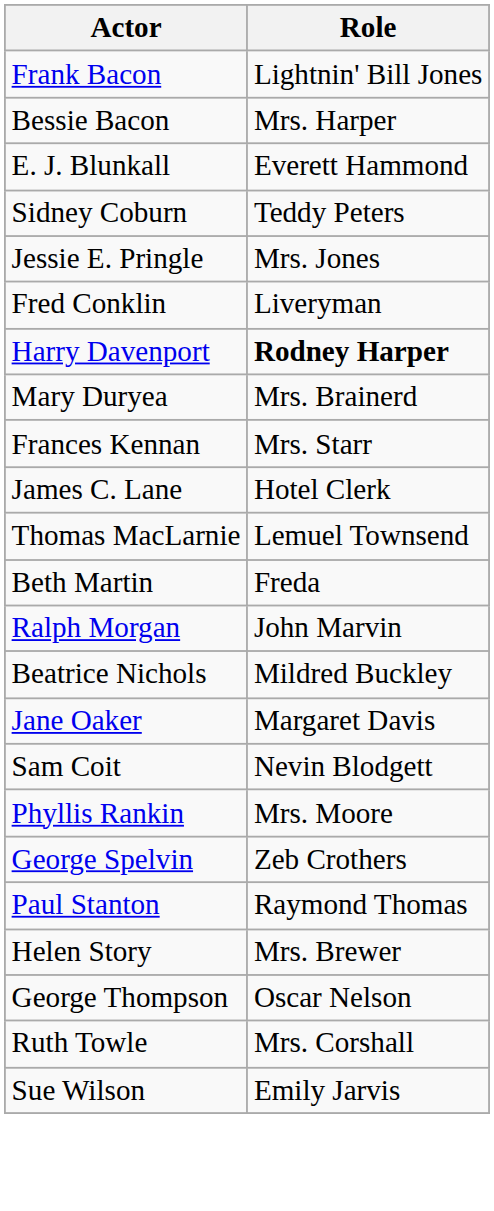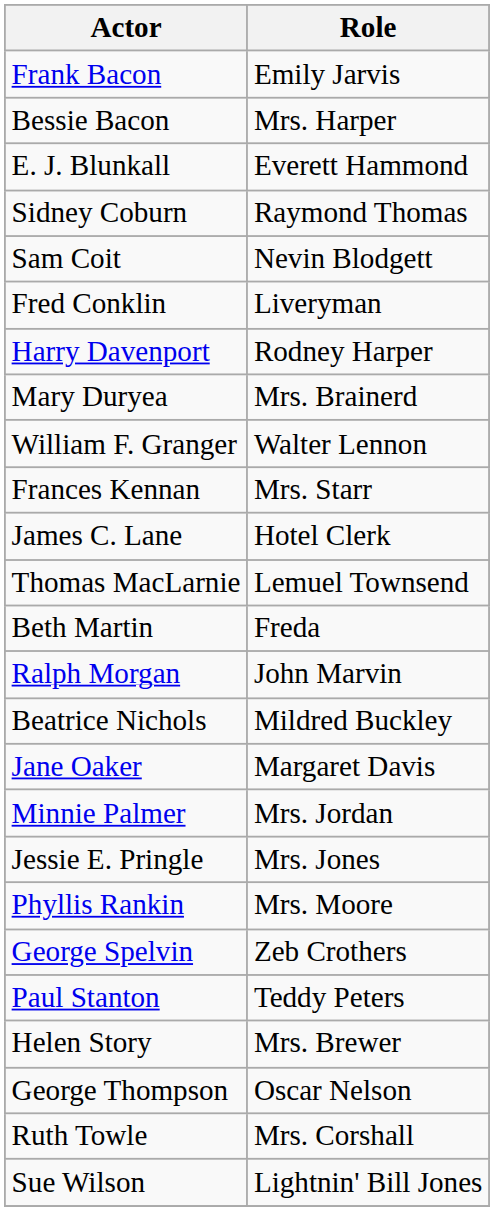Frank Bacon | Role: Lightnin' Bill Jones -> Emily Jarvis
Sidney Coburn | Role: Teddy Peters -> Raymond Thomas
rows swapped: Sam Coit <-> Jessie E. Pringle
Harry Davenport | Role: bold -> normal
+ row: William F. Granger | Walter Lennon
+ row: Minnie Palmer | Mrs. Jordan
Paul Stanton | Role: Raymond Thomas -> Teddy Peters
Sue Wilson | Role: Emily Jarvis -> Lightnin' Bill Jones
